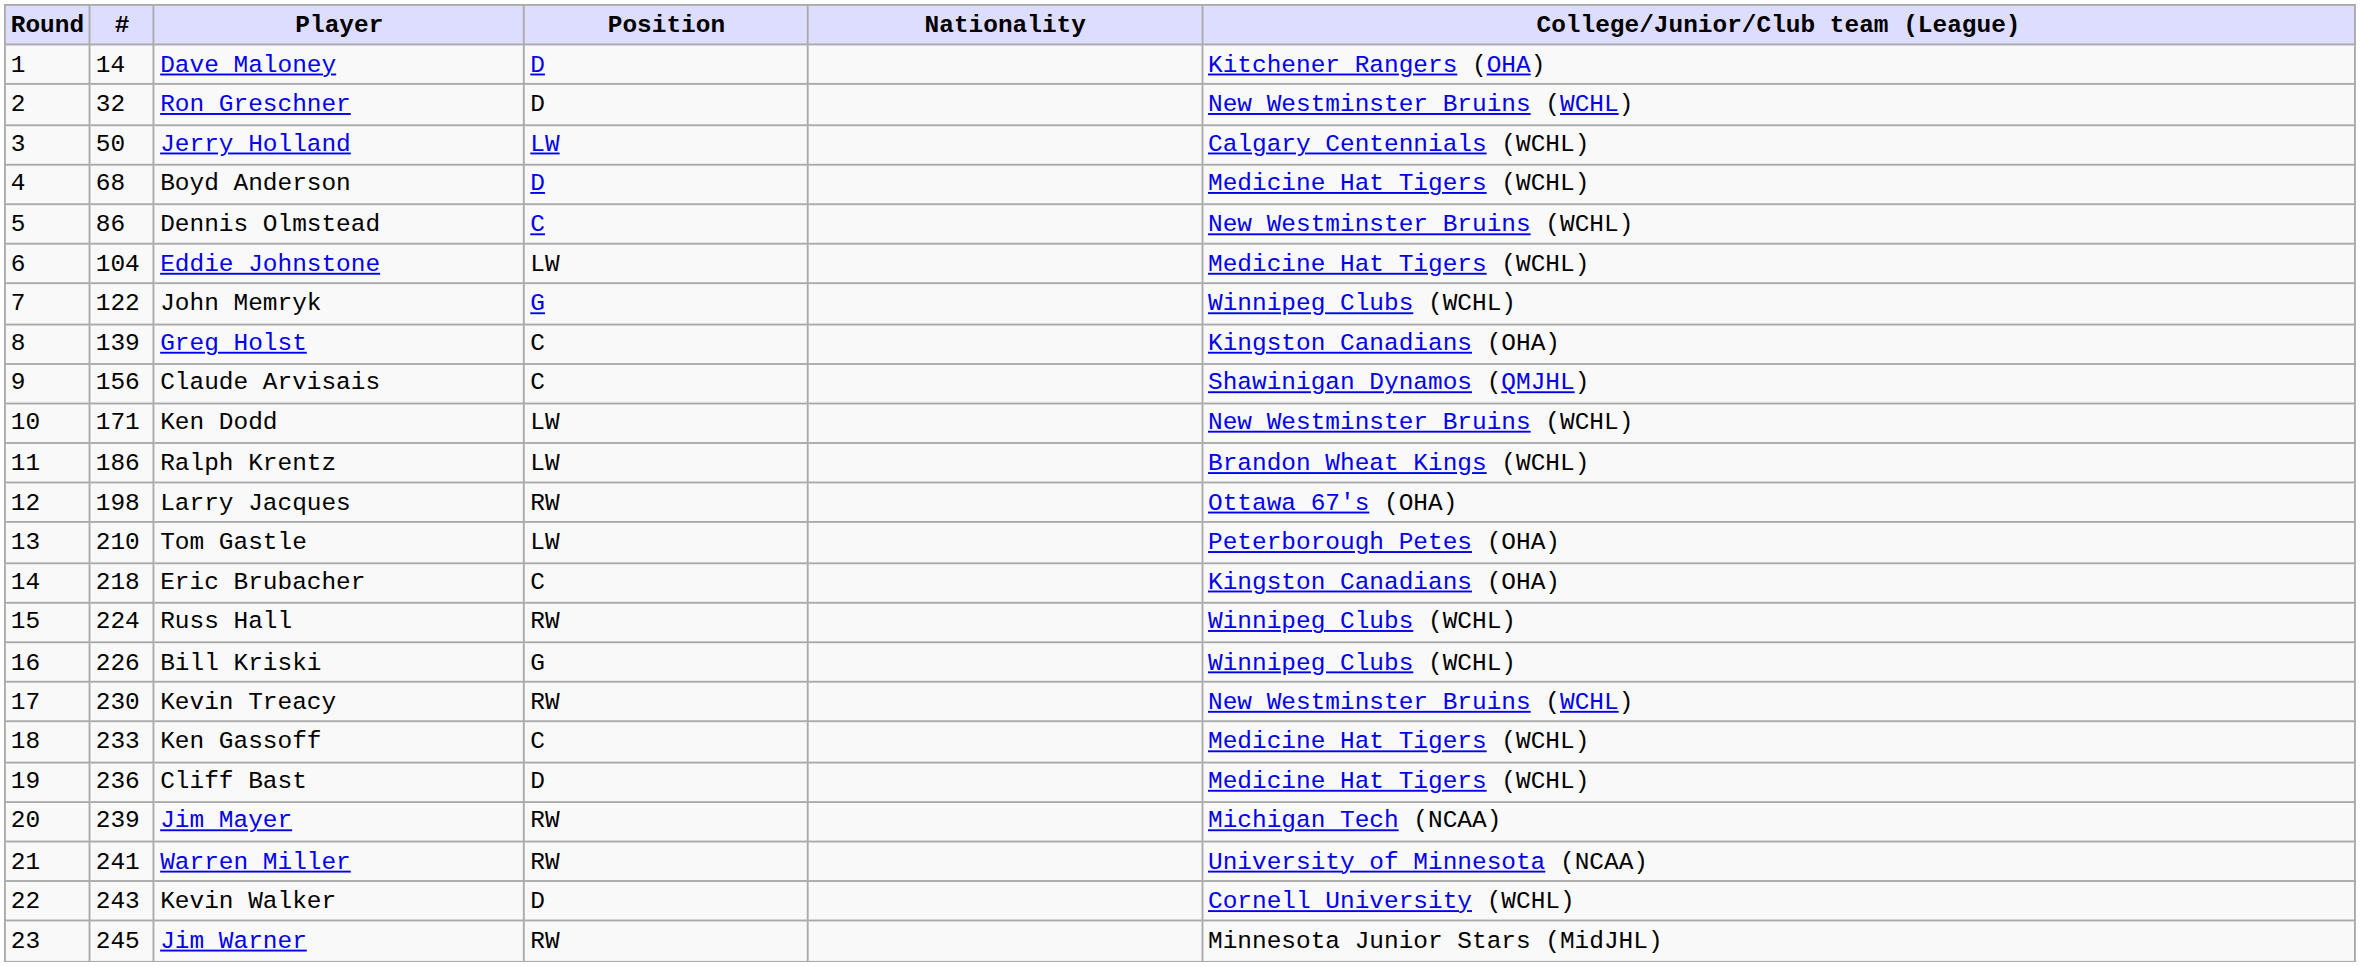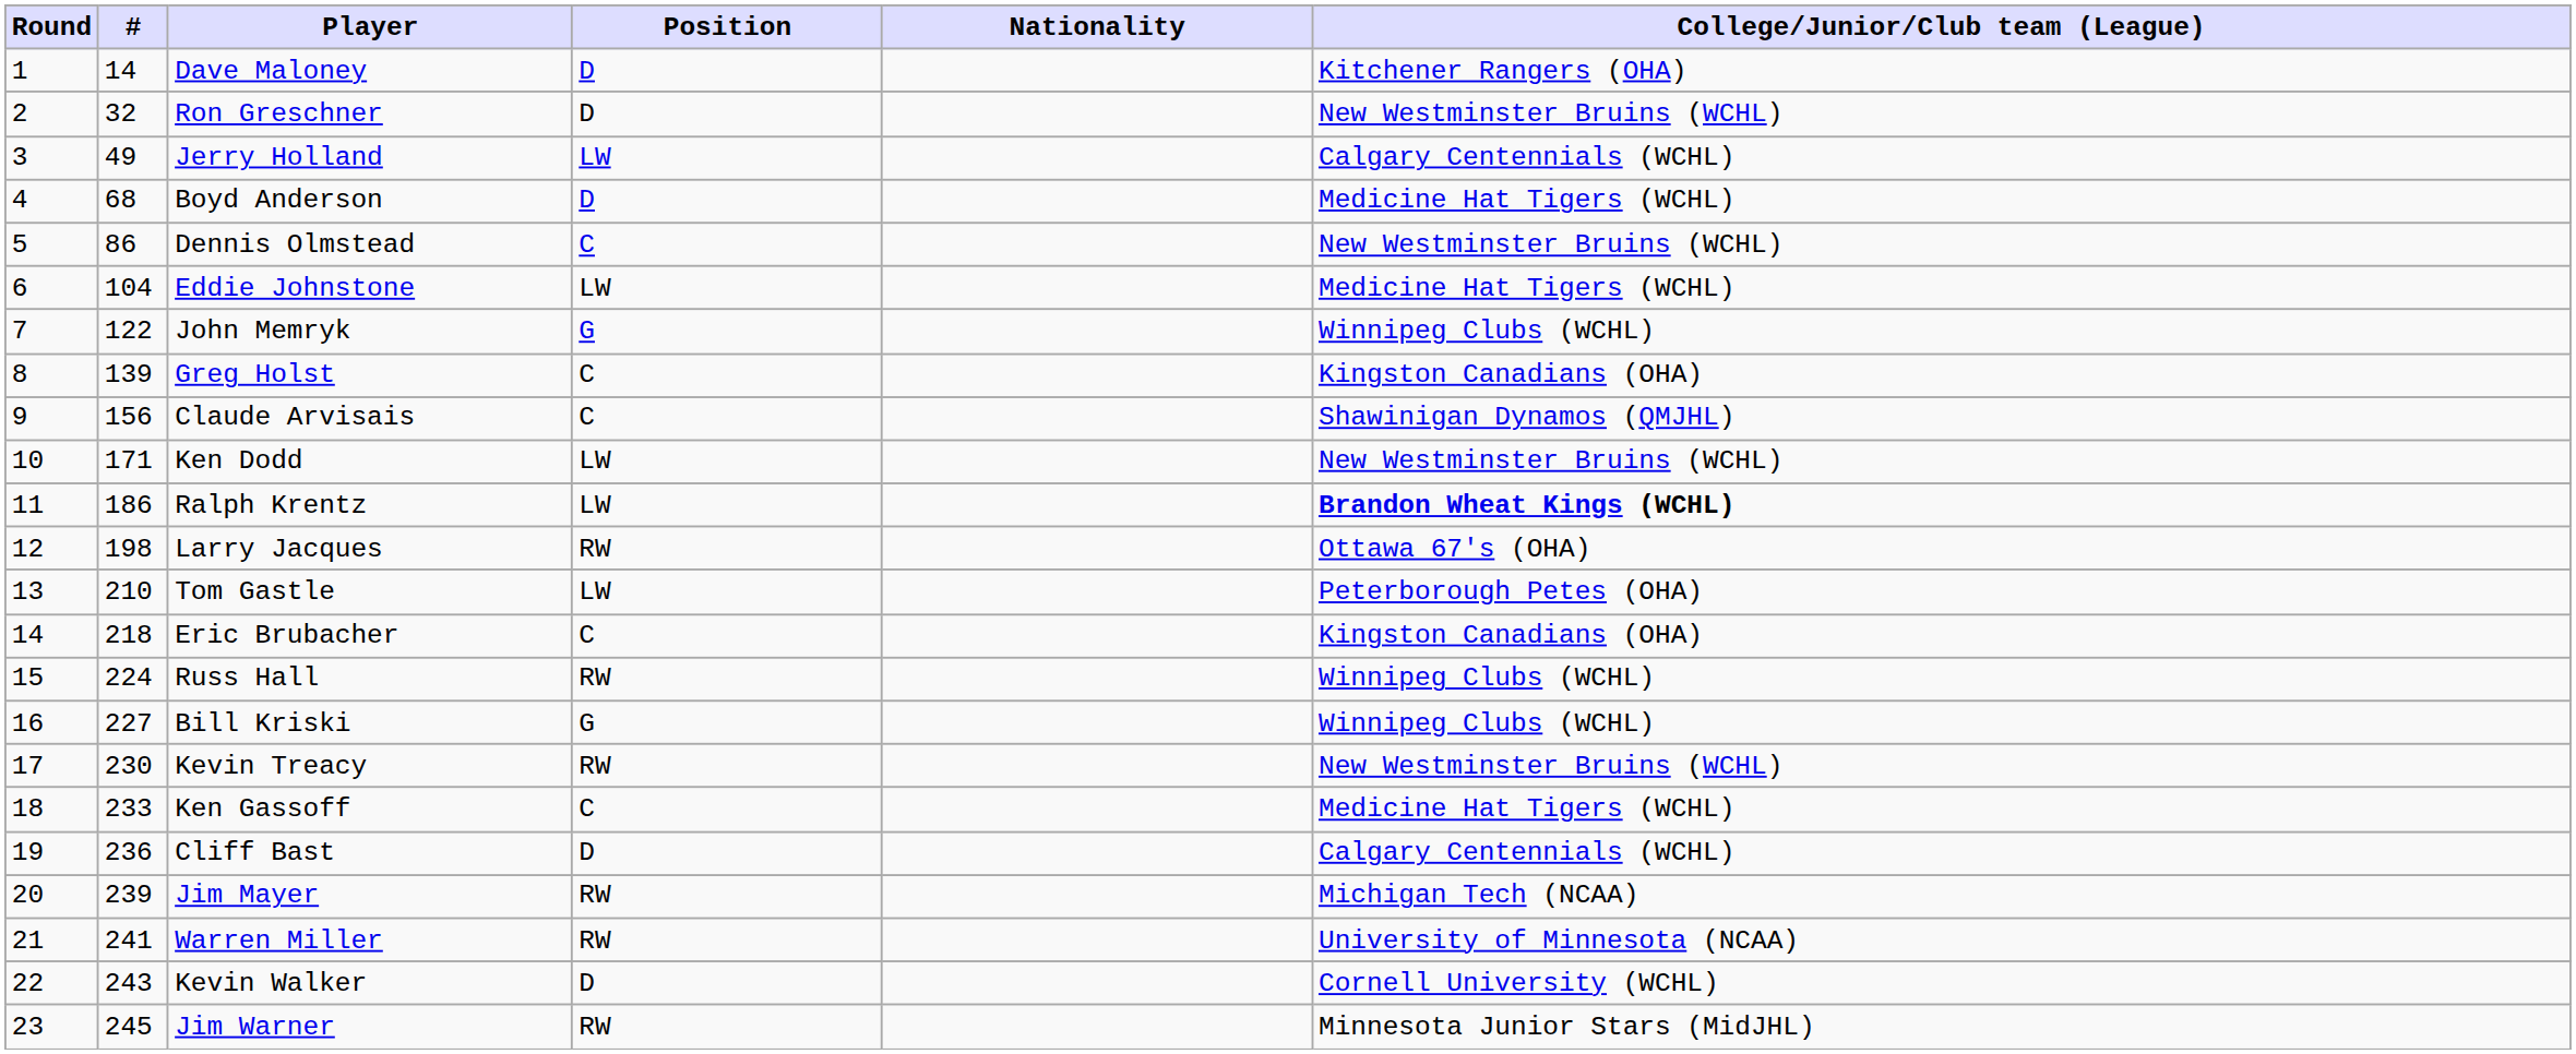Jerry Holland | #: 50 -> 49
Ralph Krentz | College/Junior/Club team (League): normal -> bold
Bill Kriski | #: 226 -> 227
Cliff Bast | College/Junior/Club team (League): Medicine Hat Tigers (WCHL) -> Calgary Centennials (WCHL)
